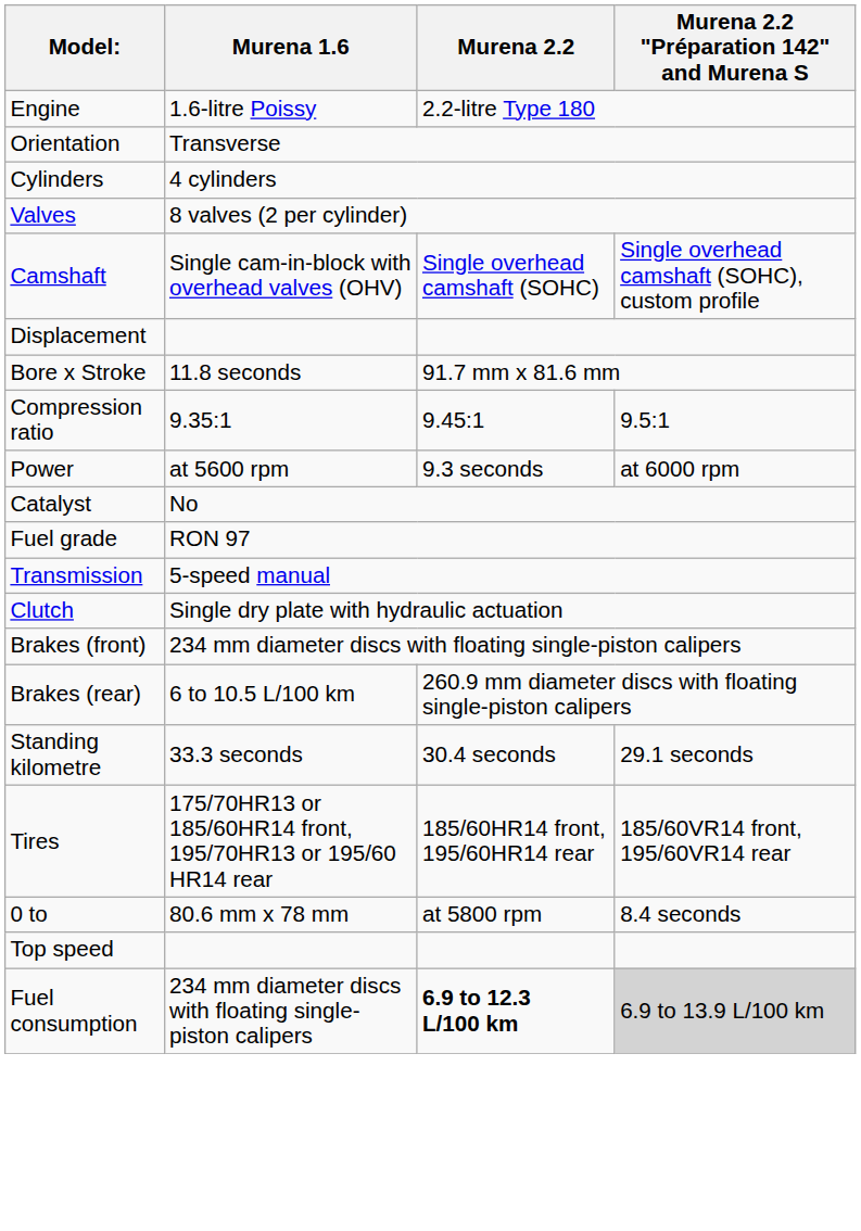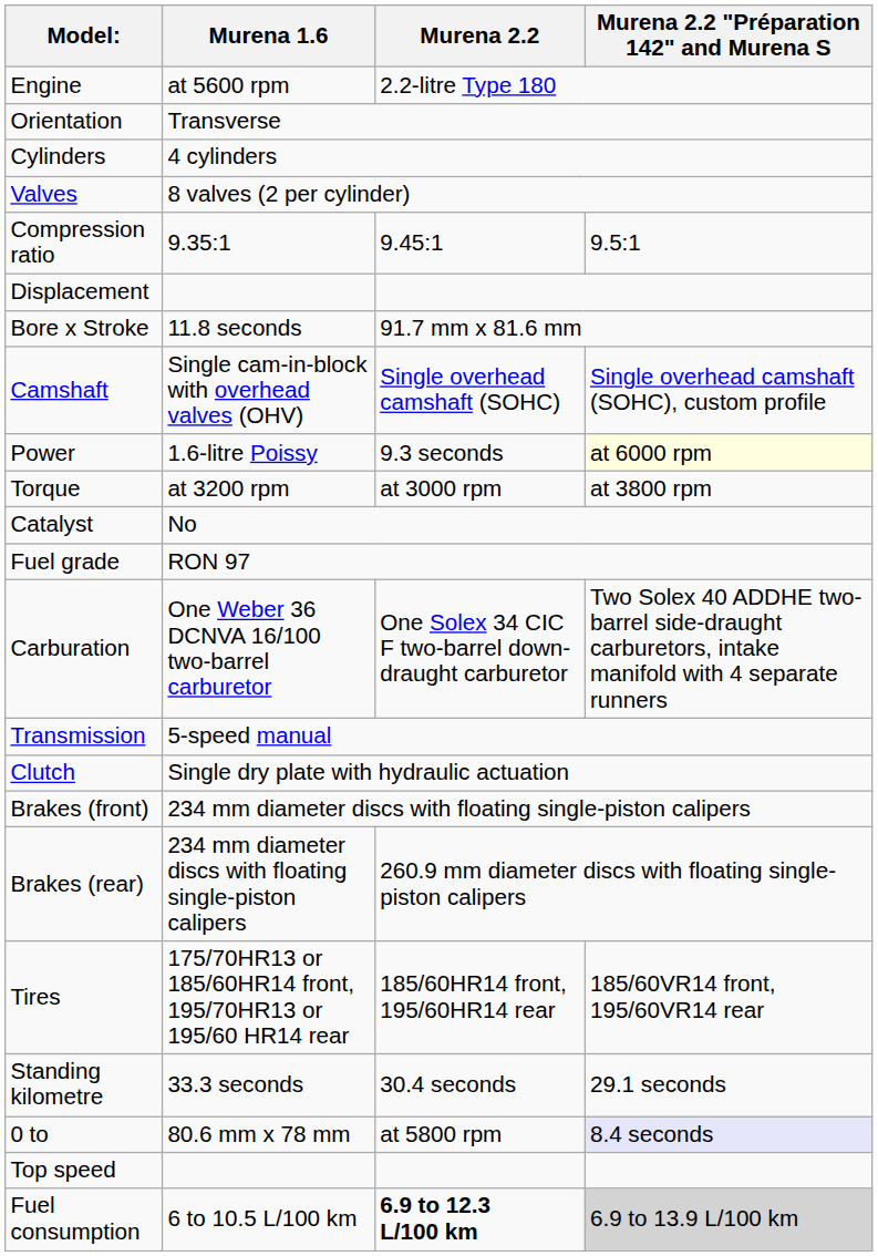Engine | Murena 1.6: 1.6-litre Poissy -> at 5600 rpm
rows swapped: Camshaft <-> Compression ratio
Power | Murena 1.6: at 5600 rpm -> 1.6-litre Poissy
Power | Murena 2.2 "Préparation 142" and Murena S: no background -> lightyellow background
+ row: Torque | at 3200 rpm | at 3000 rpm | at 3800 rpm
+ row: Carburation | One Weber 36 DCNVA 16/100 two-barrel carburetor | One Solex 34 CIC F two-barrel down-draught carburetor | Two Solex 40 ADDHE two-barrel side-draught carburetors, intake manifold with 4 separate runners
Brakes (rear) | Murena 1.6: 6 to 10.5 L/100 km -> 234 mm diameter discs with floating single-piston calipers
rows swapped: Tires <-> Standing kilometre
0 to | Murena 2.2 "Préparation 142" and Murena S: no background -> lavender background
Fuel consumption | Murena 1.6: 234 mm diameter discs with floating single-piston calipers -> 6 to 10.5 L/100 km
